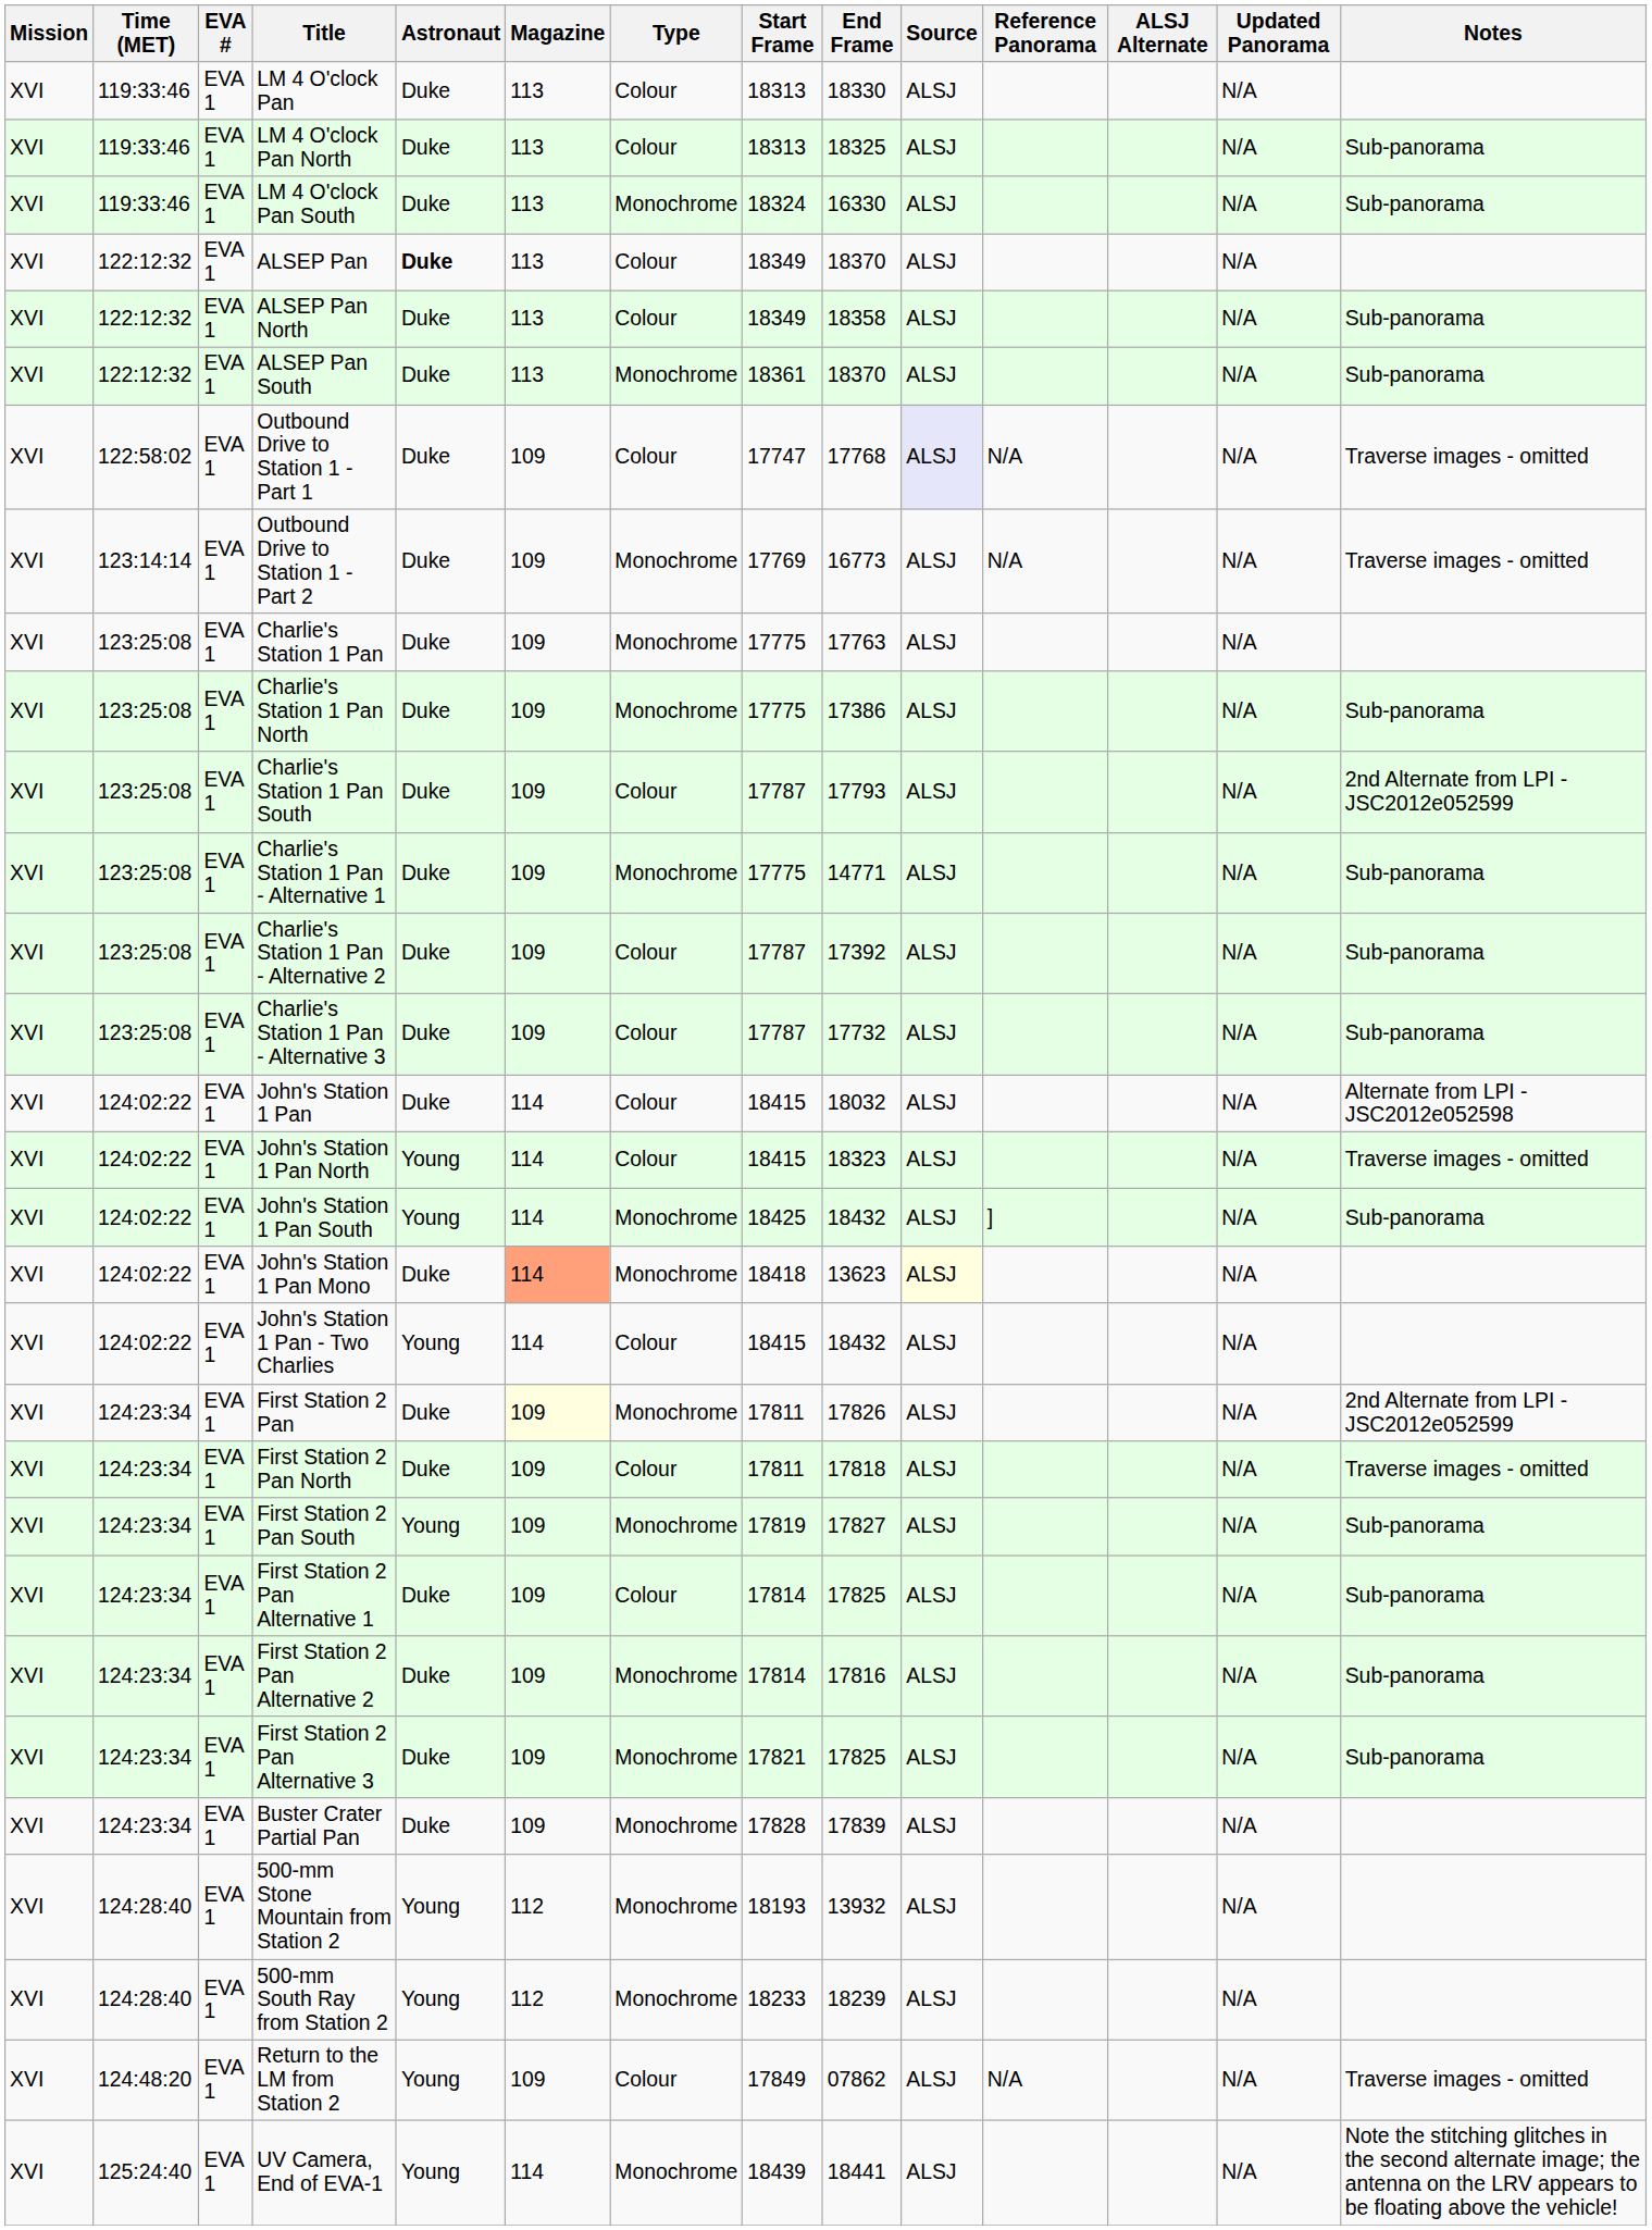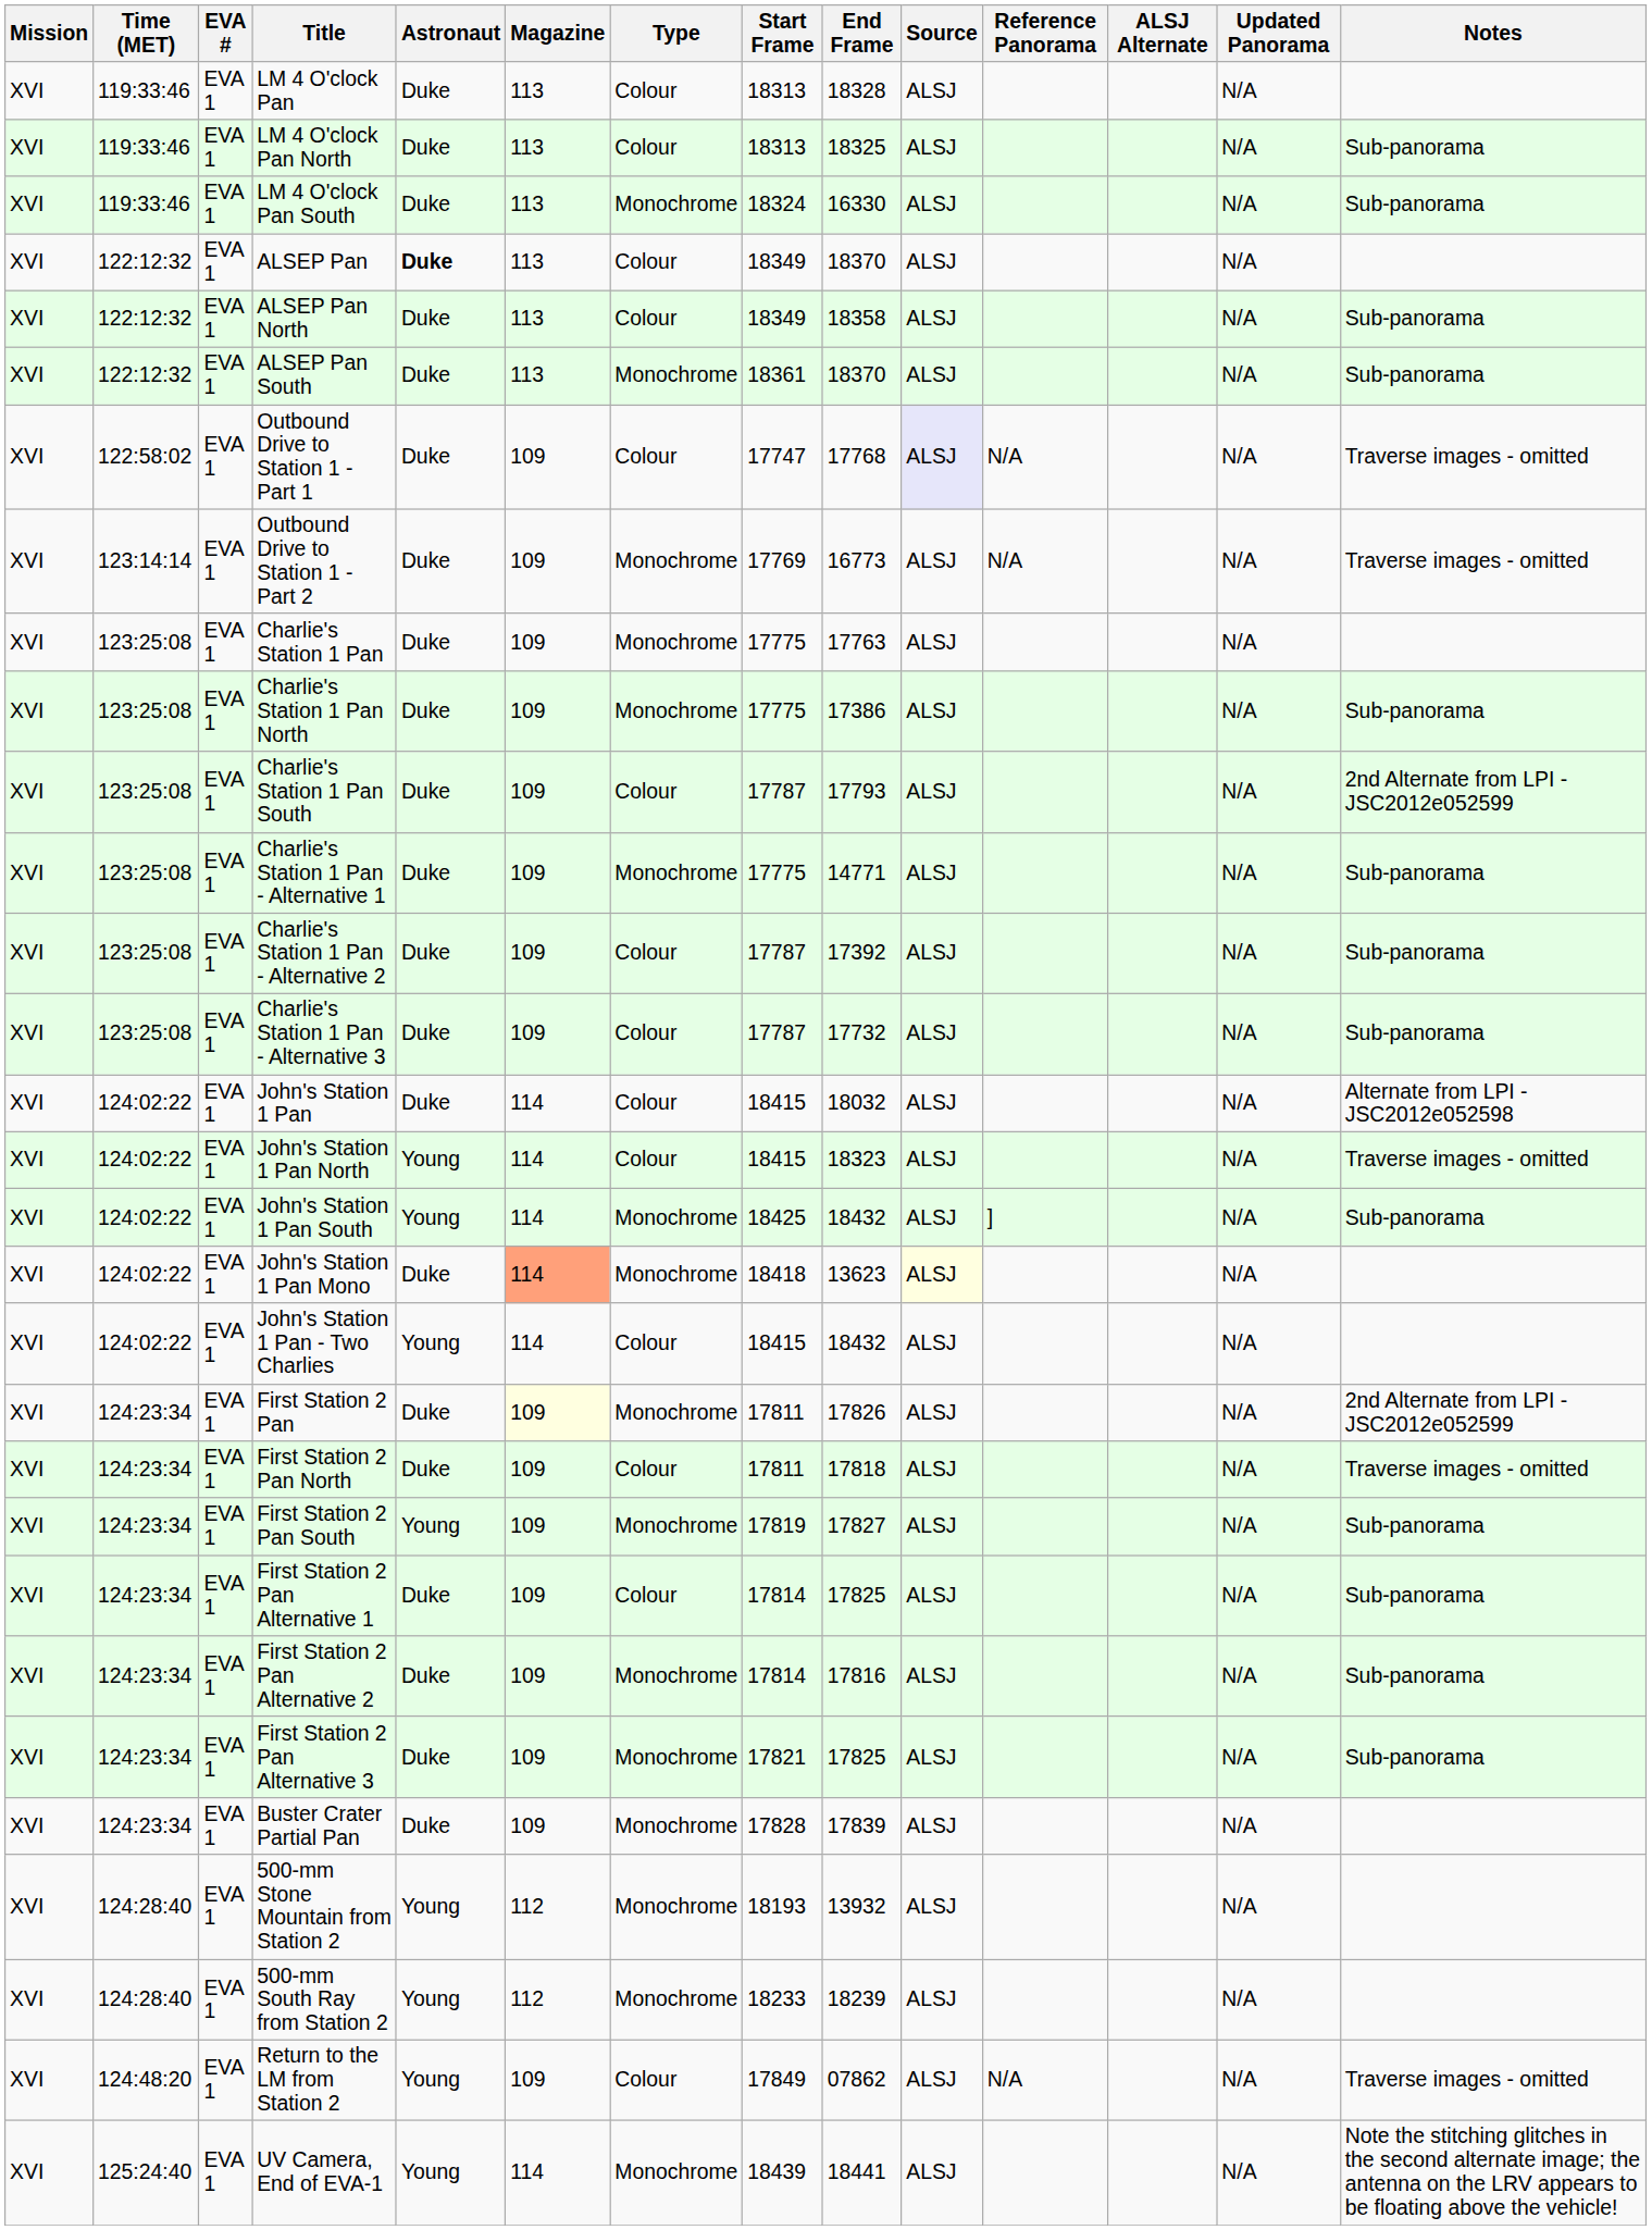LM 4 O'clock Pan | End Frame: 18330 -> 18328
